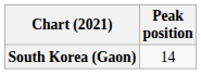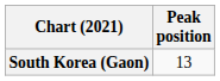South Korea (Gaon) | Peak position: 14 -> 13
